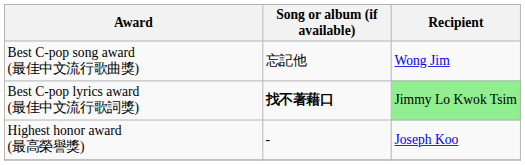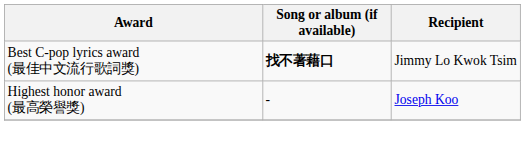- row: Best C-pop song award (最佳中文流行歌曲獎) | 忘記他 | Wong Jim
Best C-pop lyrics award (最佳中文流行歌詞獎) | Recipient: lightgreen background -> no background
